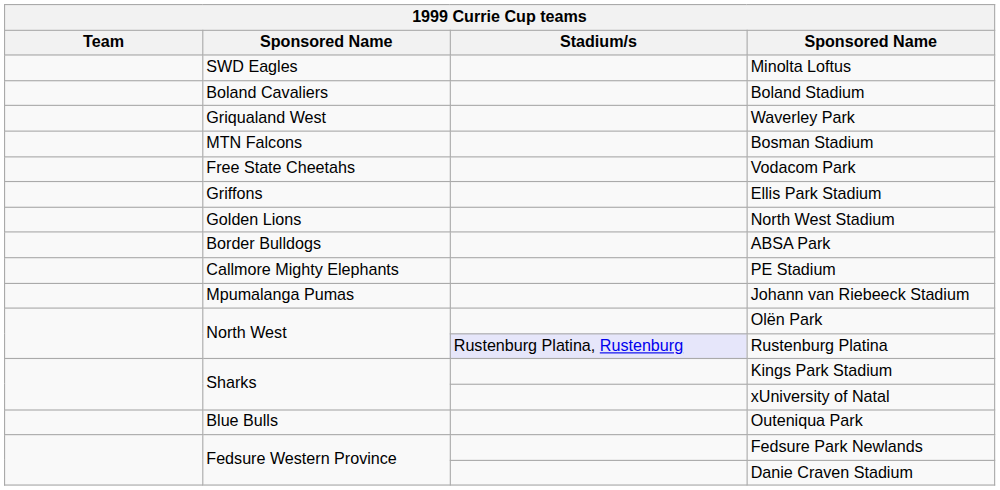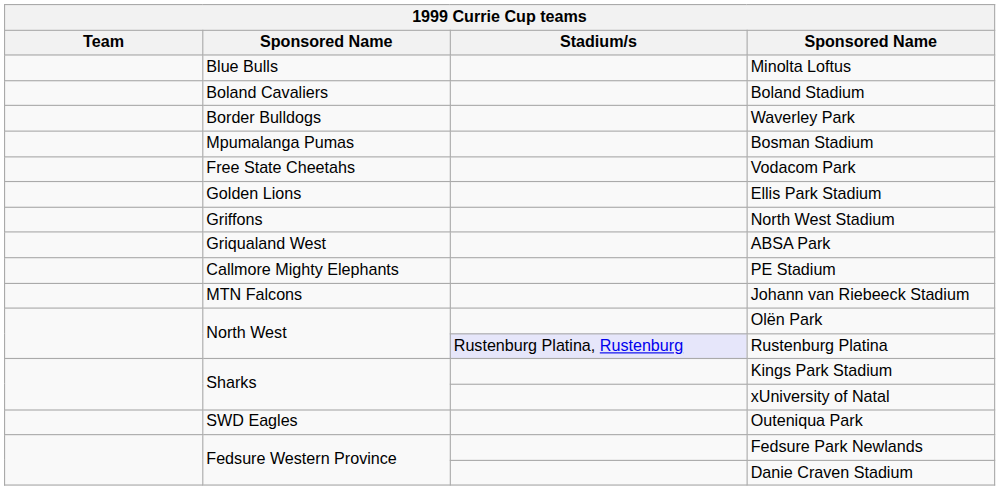Minolta Loftus | column 2: SWD Eagles -> Blue Bulls
Waverley Park | column 2: Griqualand West -> Border Bulldogs
Bosman Stadium | column 2: MTN Falcons -> Mpumalanga Pumas
Ellis Park Stadium | column 2: Griffons -> Golden Lions
North West Stadium | column 2: Golden Lions -> Griffons
ABSA Park | column 2: Border Bulldogs -> Griqualand West
Johann van Riebeeck Stadium | column 2: Mpumalanga Pumas -> MTN Falcons
Outeniqua Park | column 2: Blue Bulls -> SWD Eagles
